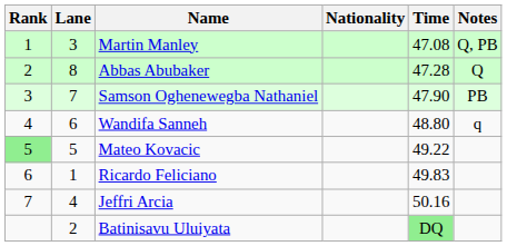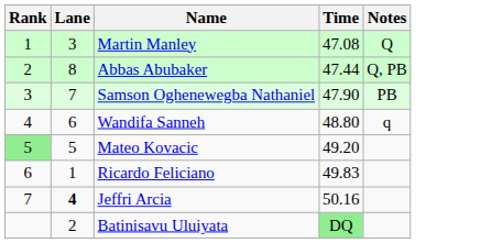- column: Nationality
Martin Manley | Notes: Q, PB -> Q
Abbas Abubaker | Time: 47.28 -> 47.44
Abbas Abubaker | Notes: Q -> Q, PB
Mateo Kovacic | Time: 49.22 -> 49.20
Jeffri Arcia | Lane: normal -> bold
